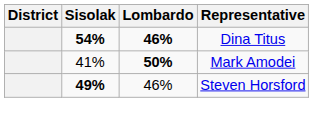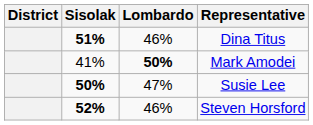Dina Titus | Sisolak: 54% -> 51%
Dina Titus | Lombardo: bold -> normal
+ row: 50% | 47% | Susie Lee
Steven Horsford | Sisolak: 49% -> 52%
